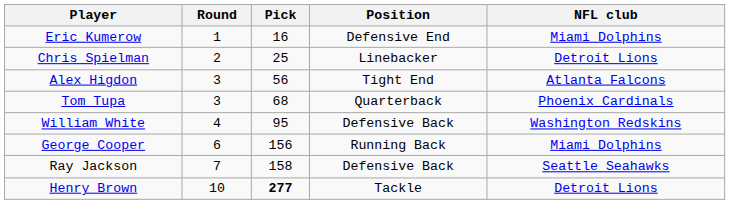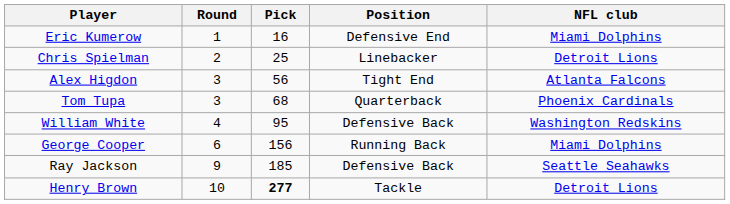Ray Jackson | Round: 7 -> 9
Ray Jackson | Pick: 158 -> 185
